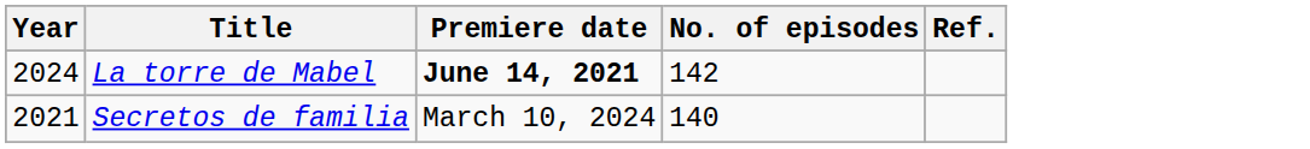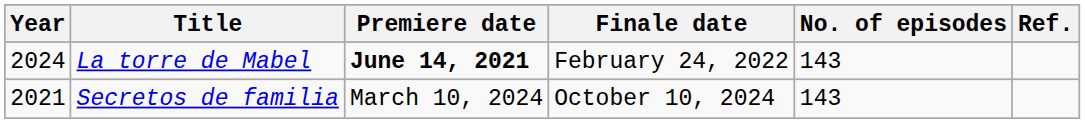+ column: Finale date | February 24, 2022 | October 10, 2024
La torre de Mabel | No. of episodes: 142 -> 143
Secretos de familia | No. of episodes: 140 -> 143
